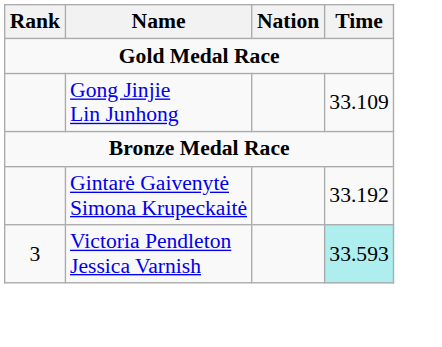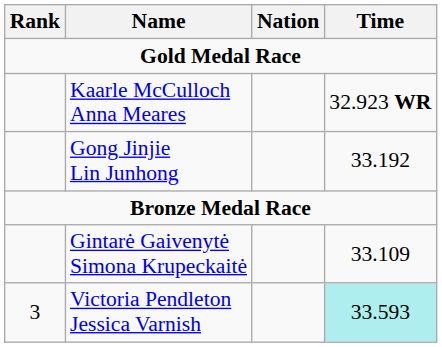+ row: Kaarle McCulloch Anna Meares | 32.923 WR
Gong Jinjie Lin Junhong | Time: 33.109 -> 33.192
Gintarė Gaivenytė Simona Krupeckaitė | Time: 33.192 -> 33.109
